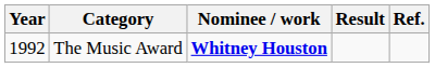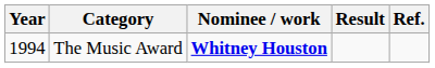The Music Award | Year: 1992 -> 1994
